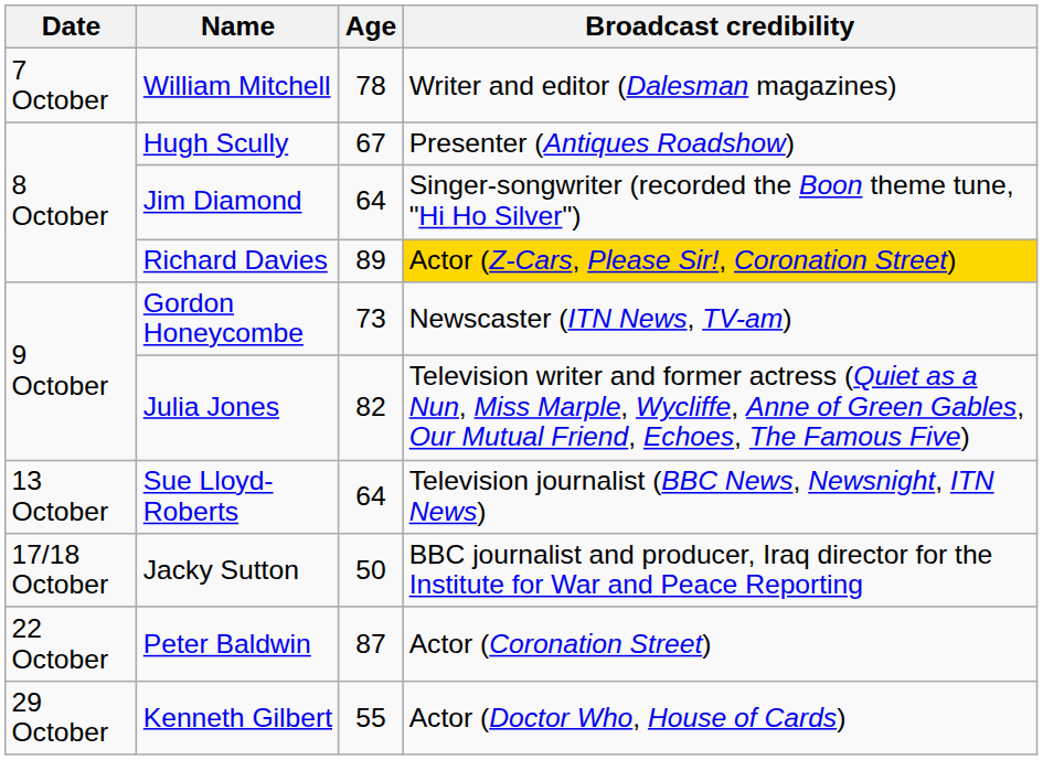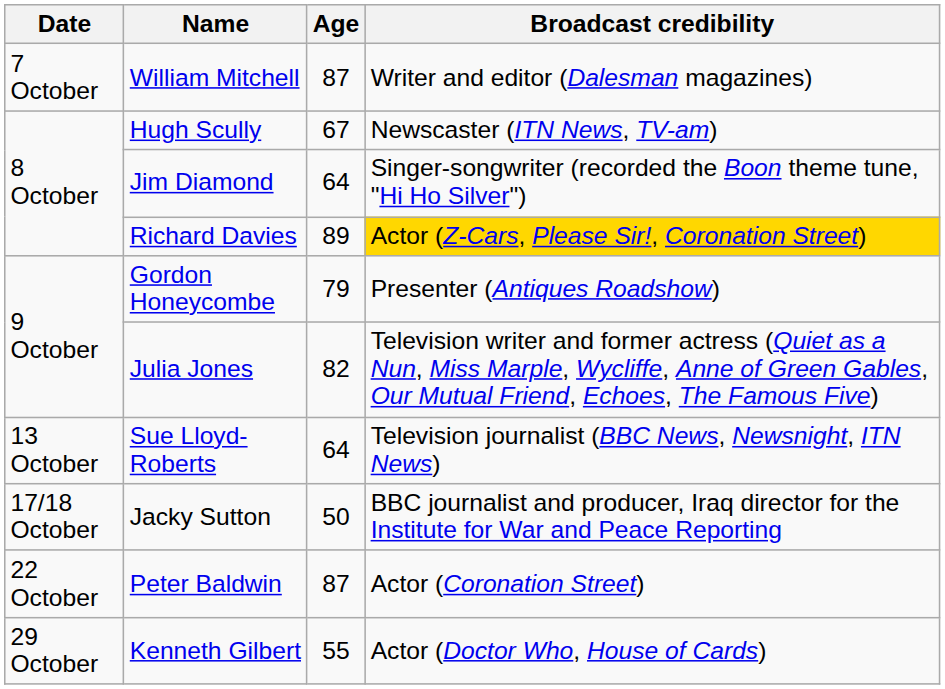William Mitchell | Age: 78 -> 87
Hugh Scully | Broadcast credibility: Presenter (Antiques Roadshow) -> Newscaster (ITN News, TV-am)
Gordon Honeycombe | Age: 73 -> 79
Gordon Honeycombe | Broadcast credibility: Newscaster (ITN News, TV-am) -> Presenter (Antiques Roadshow)
